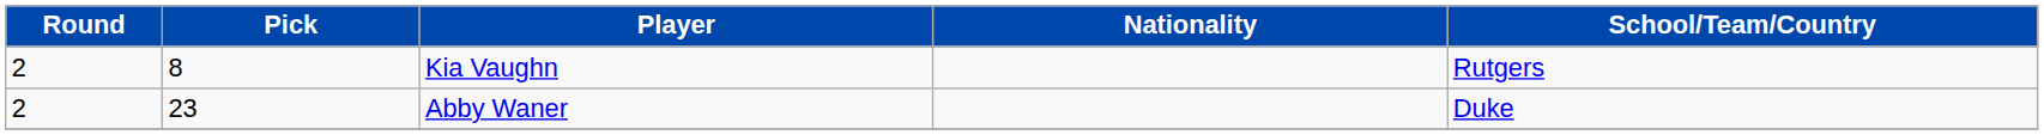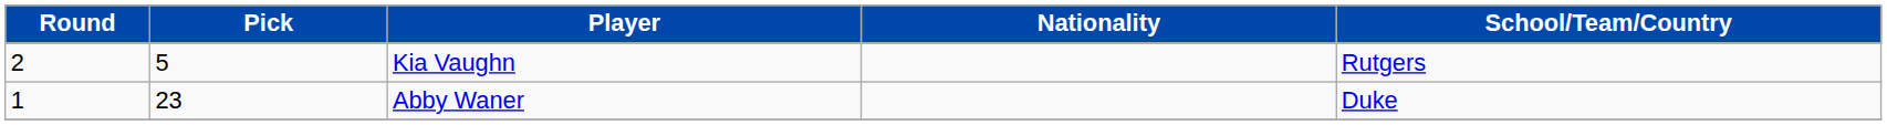Kia Vaughn | Pick: 8 -> 5
Abby Waner | Round: 2 -> 1
